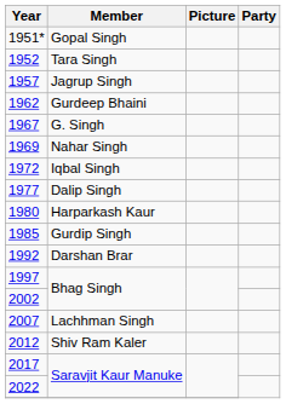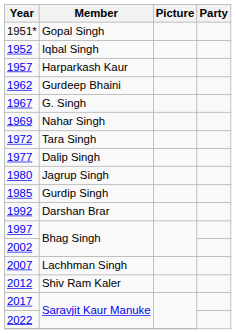1952 | Member: Tara Singh -> Iqbal Singh
1957 | Member: Jagrup Singh -> Harparkash Kaur
1972 | Member: Iqbal Singh -> Tara Singh
1980 | Member: Harparkash Kaur -> Jagrup Singh
